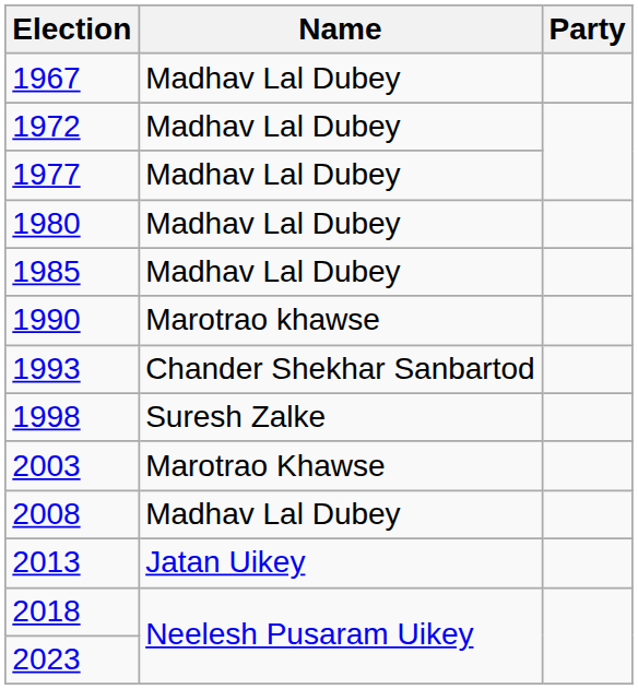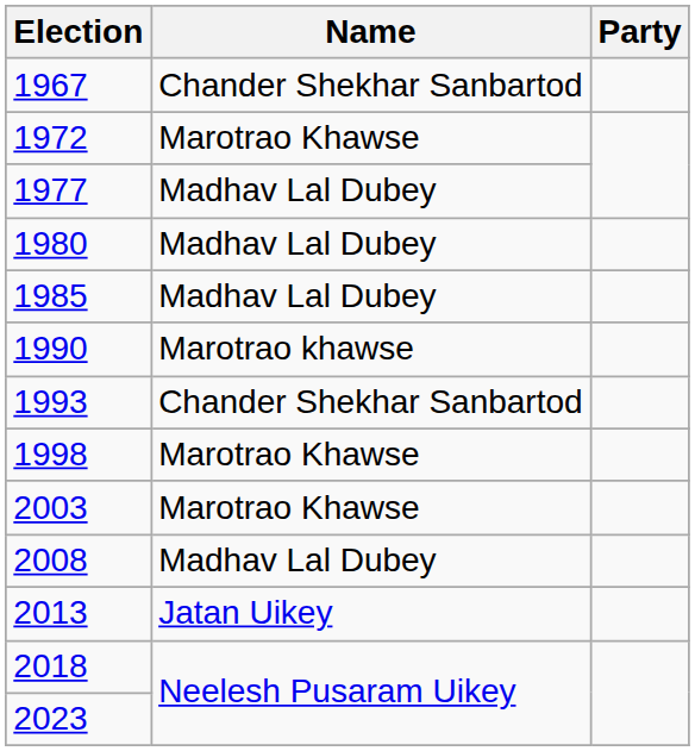1967 | Name: Madhav Lal Dubey -> Chander Shekhar Sanbartod
1972 | Name: Madhav Lal Dubey -> Marotrao Khawse
1998 | Name: Suresh Zalke -> Marotrao Khawse
